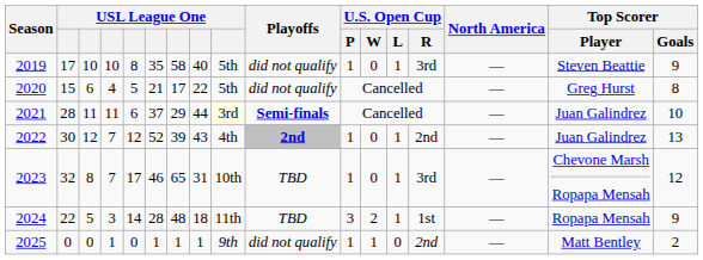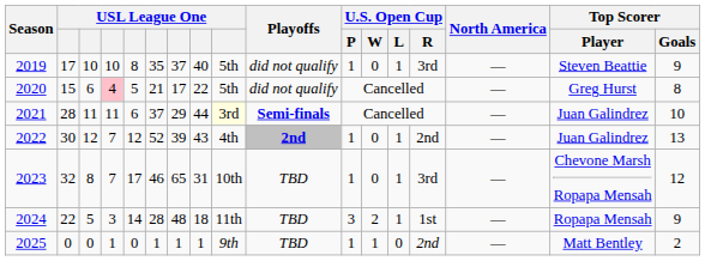2019 | column 7: 58 -> 37
2020 | column 4: no background -> pink background
2025 | Playoffs: did not qualify -> TBD
